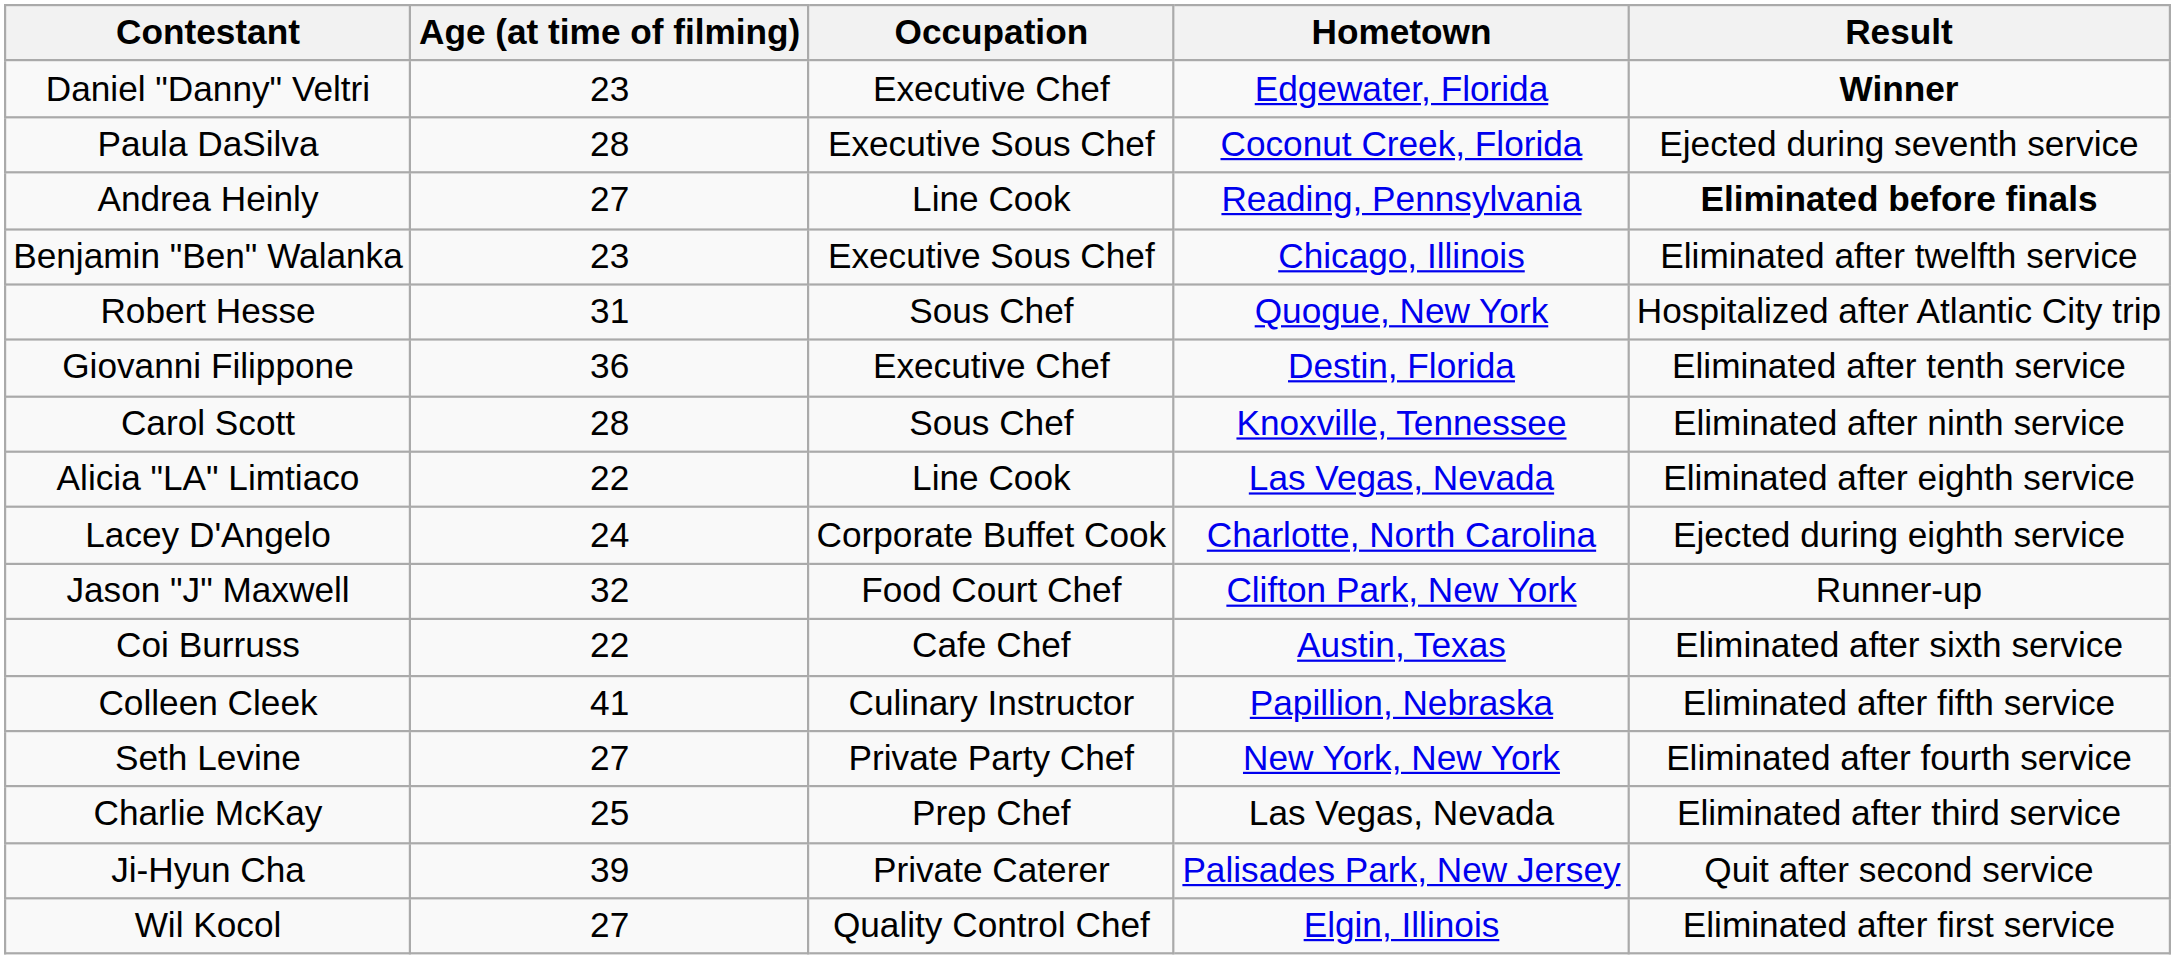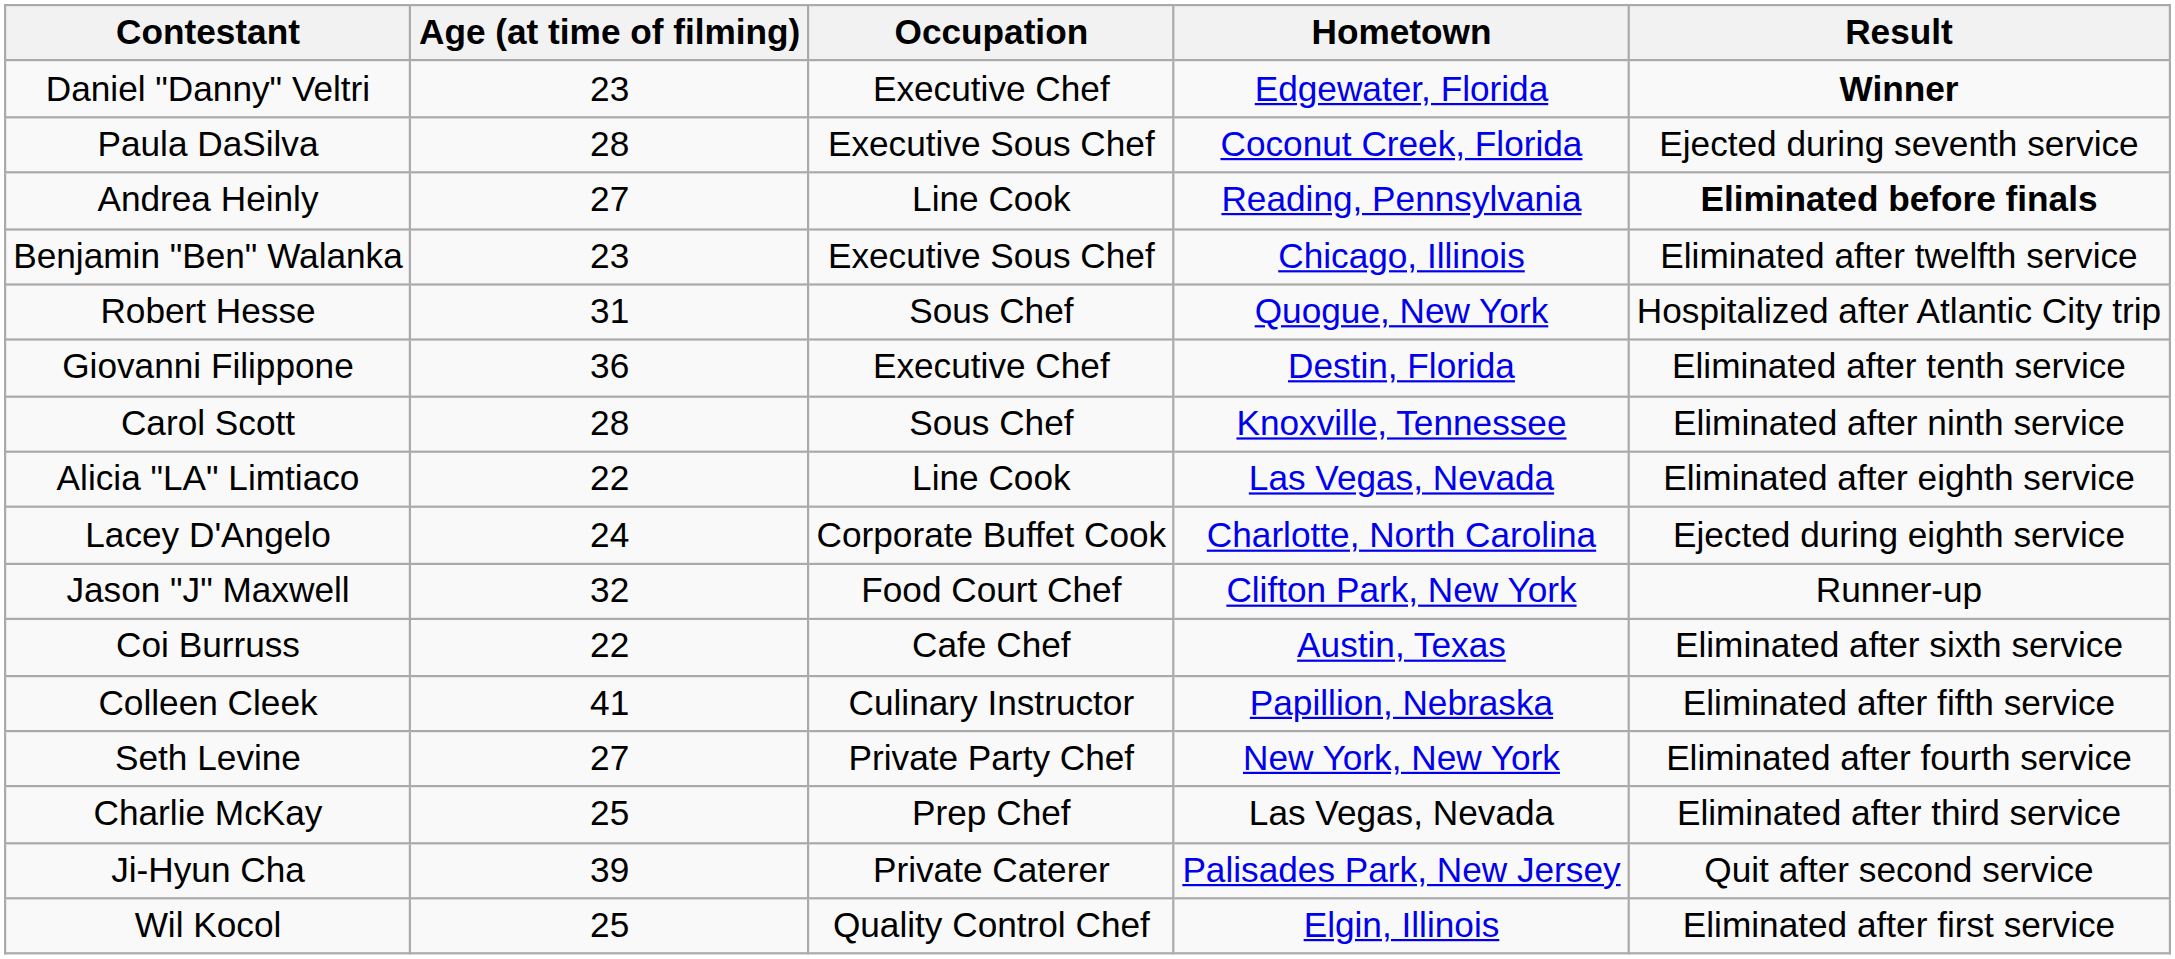Wil Kocol | Age (at time of filming): 27 -> 25
